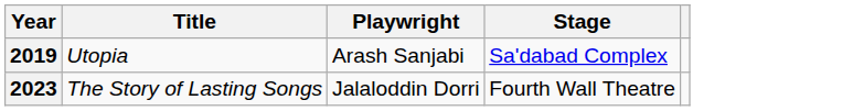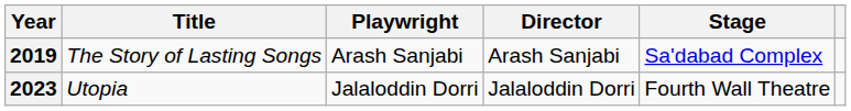+ column: Director | Arash Sanjabi | Jalaloddin Dorri
2019 | Title: Utopia -> The Story of Lasting Songs
2023 | Title: The Story of Lasting Songs -> Utopia
